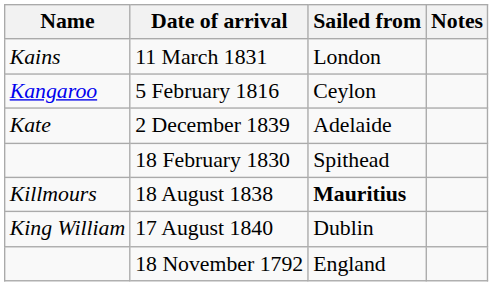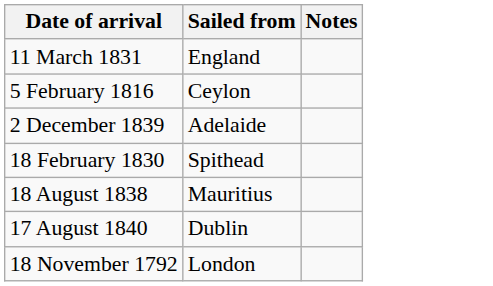- column: Name | Kains | Kangaroo | Kate | Killmours | King William
11 March 1831 | Sailed from: London -> England
18 August 1838 | Sailed from: bold -> normal
18 November 1792 | Sailed from: England -> London
